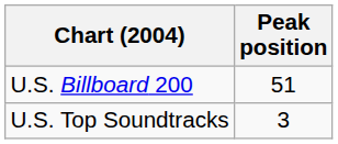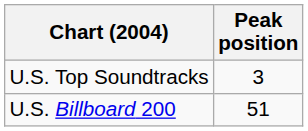rows swapped: U.S. Billboard 200 <-> U.S. Top Soundtracks
